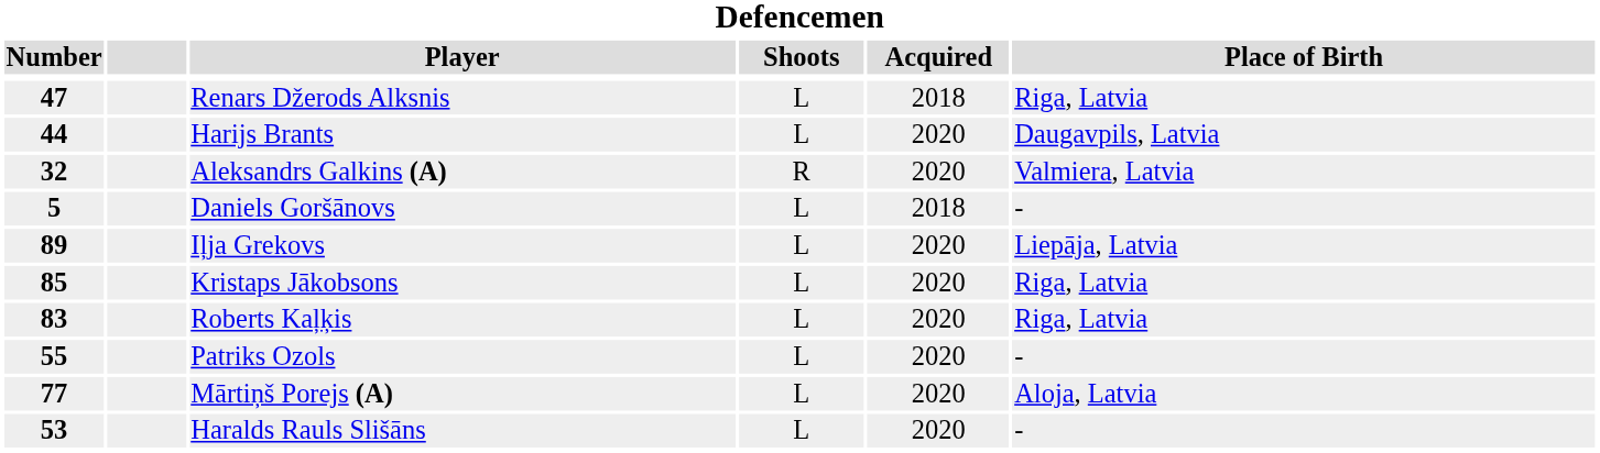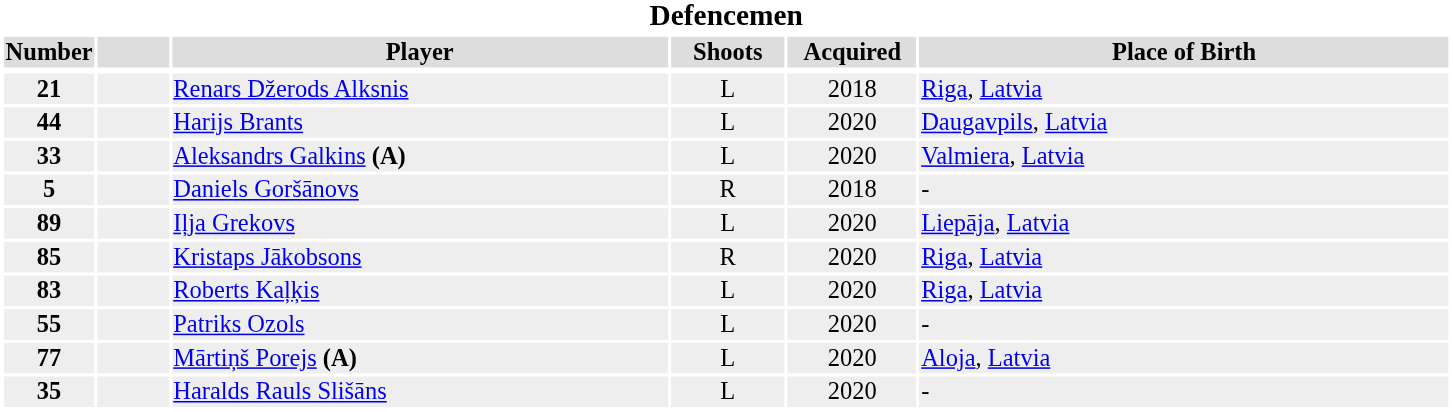Renars Džerods Alksnis | Number: 47 -> 21
Aleksandrs Galkins (A) | Number: 32 -> 33
Aleksandrs Galkins (A) | Shoots: R -> L
Daniels Goršānovs | Shoots: L -> R
Kristaps Jākobsons | Shoots: L -> R
Haralds Rauls Slišāns | Number: 53 -> 35
